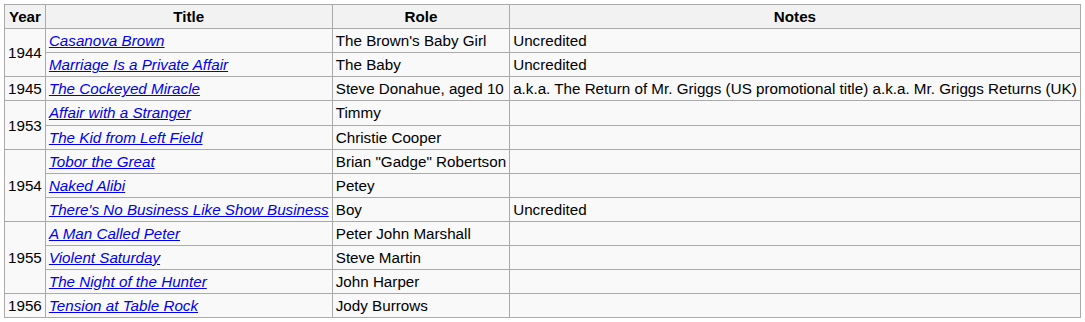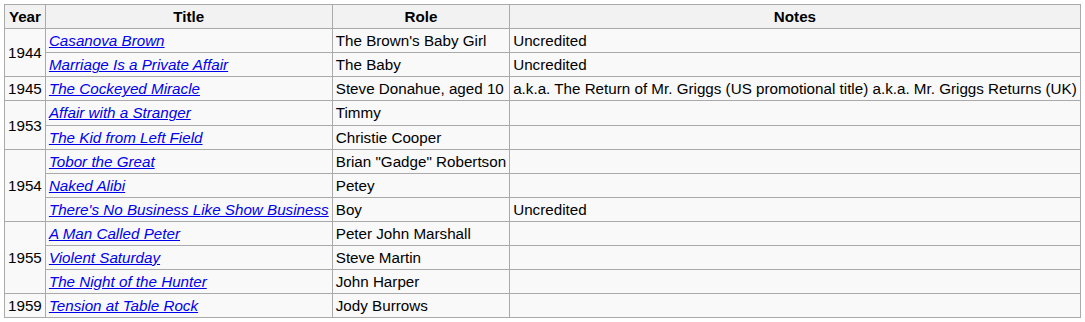Tension at Table Rock | Year: 1956 -> 1959
